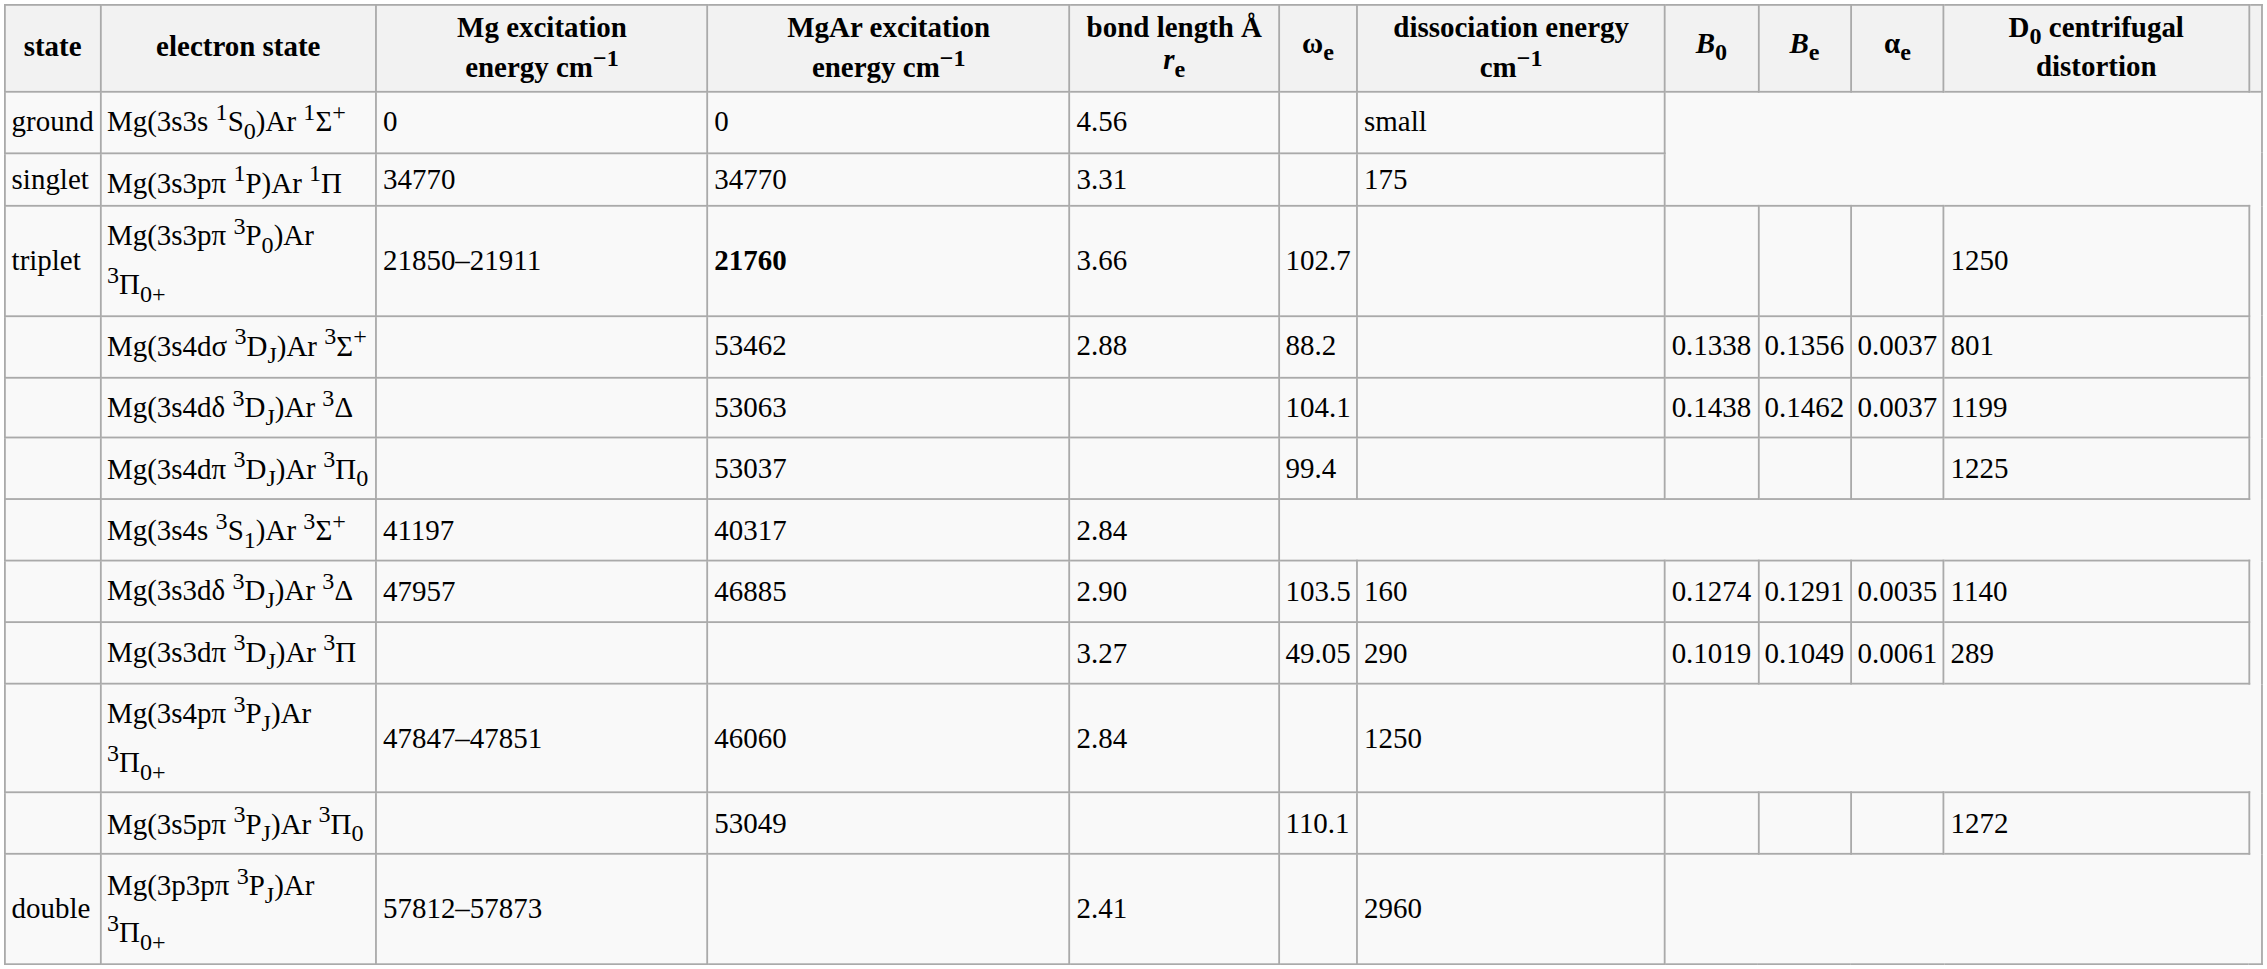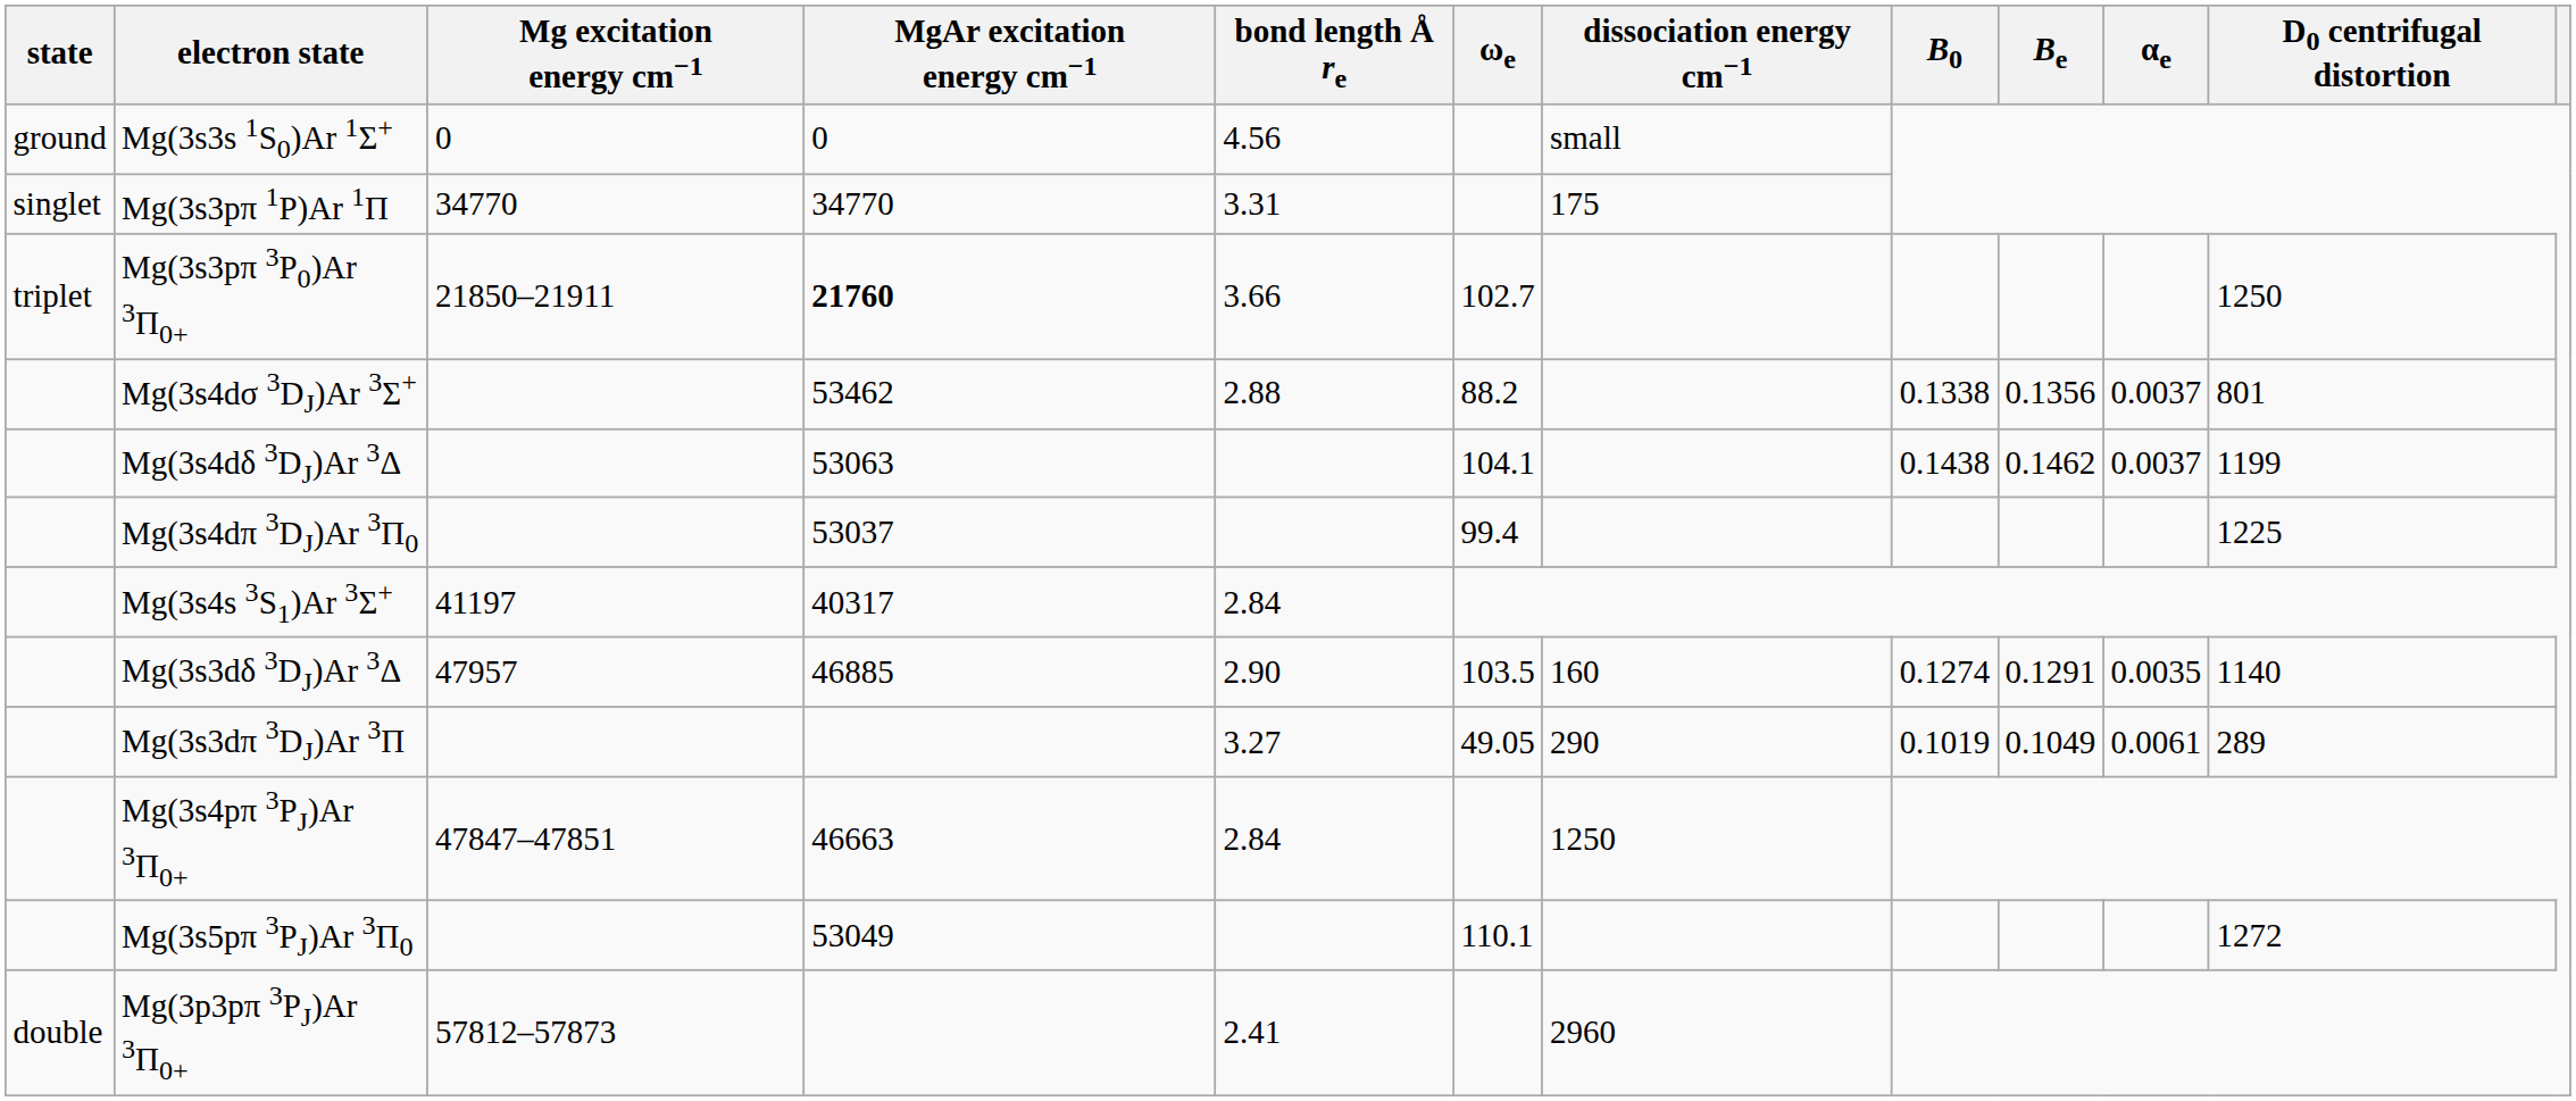Mg(3s4pπ 3PJ)Ar 3Π0+ | MgAr excitation energy cm−1: 46060 -> 46663
